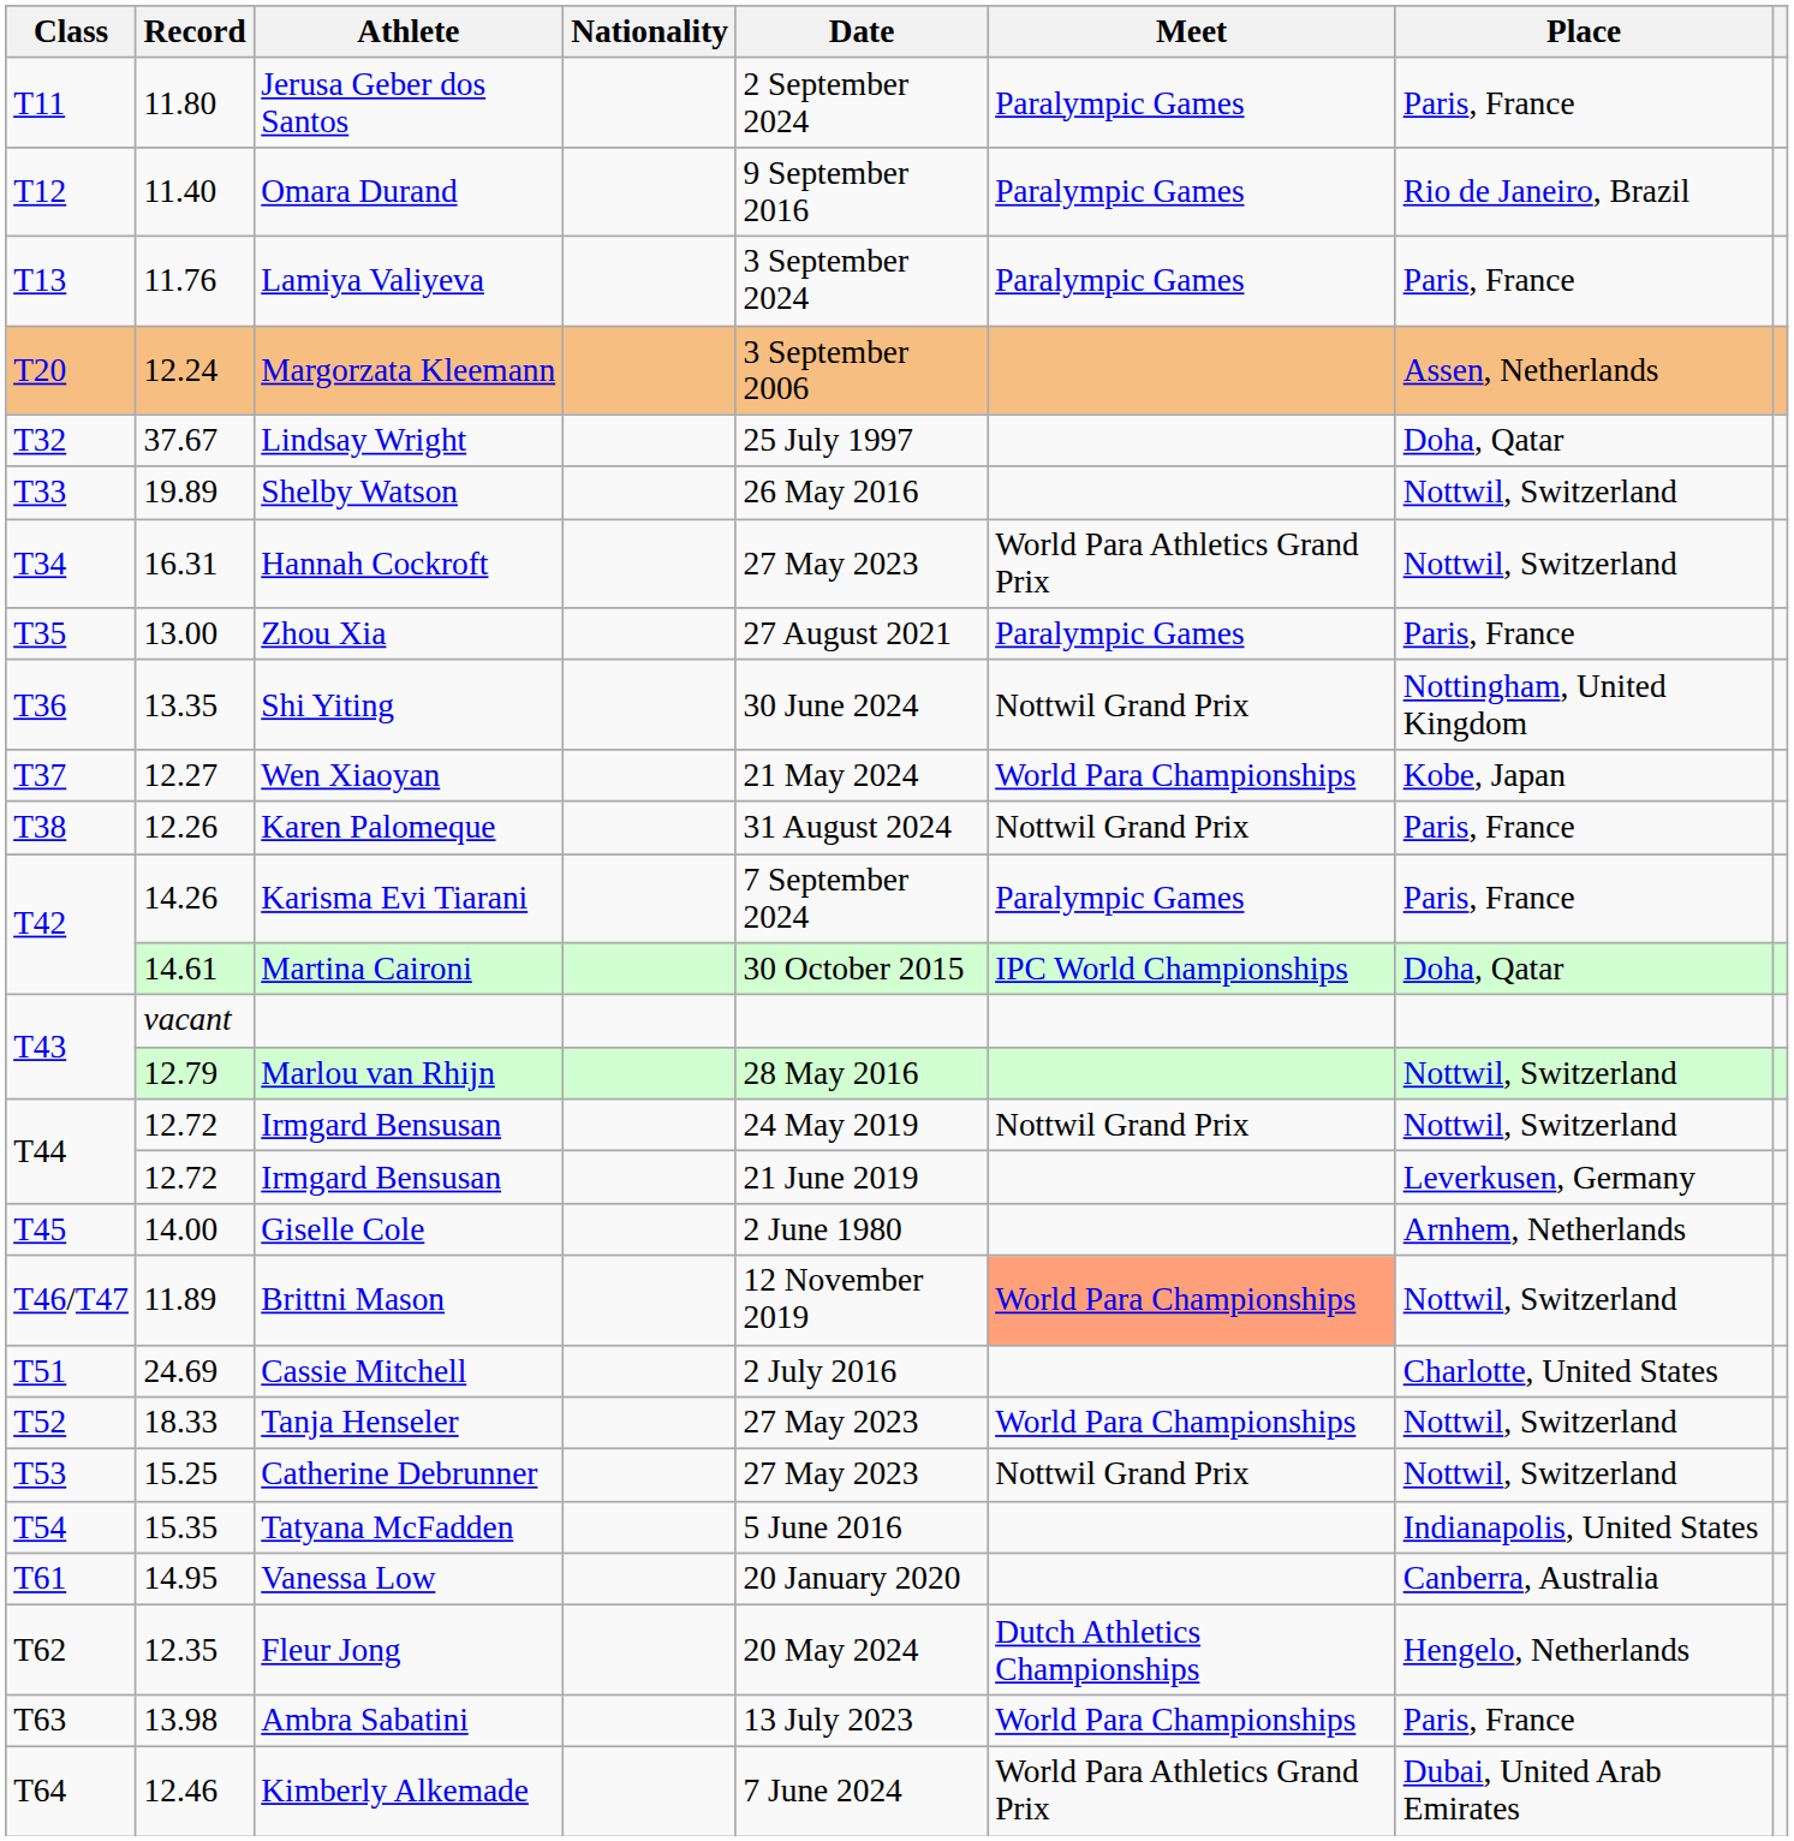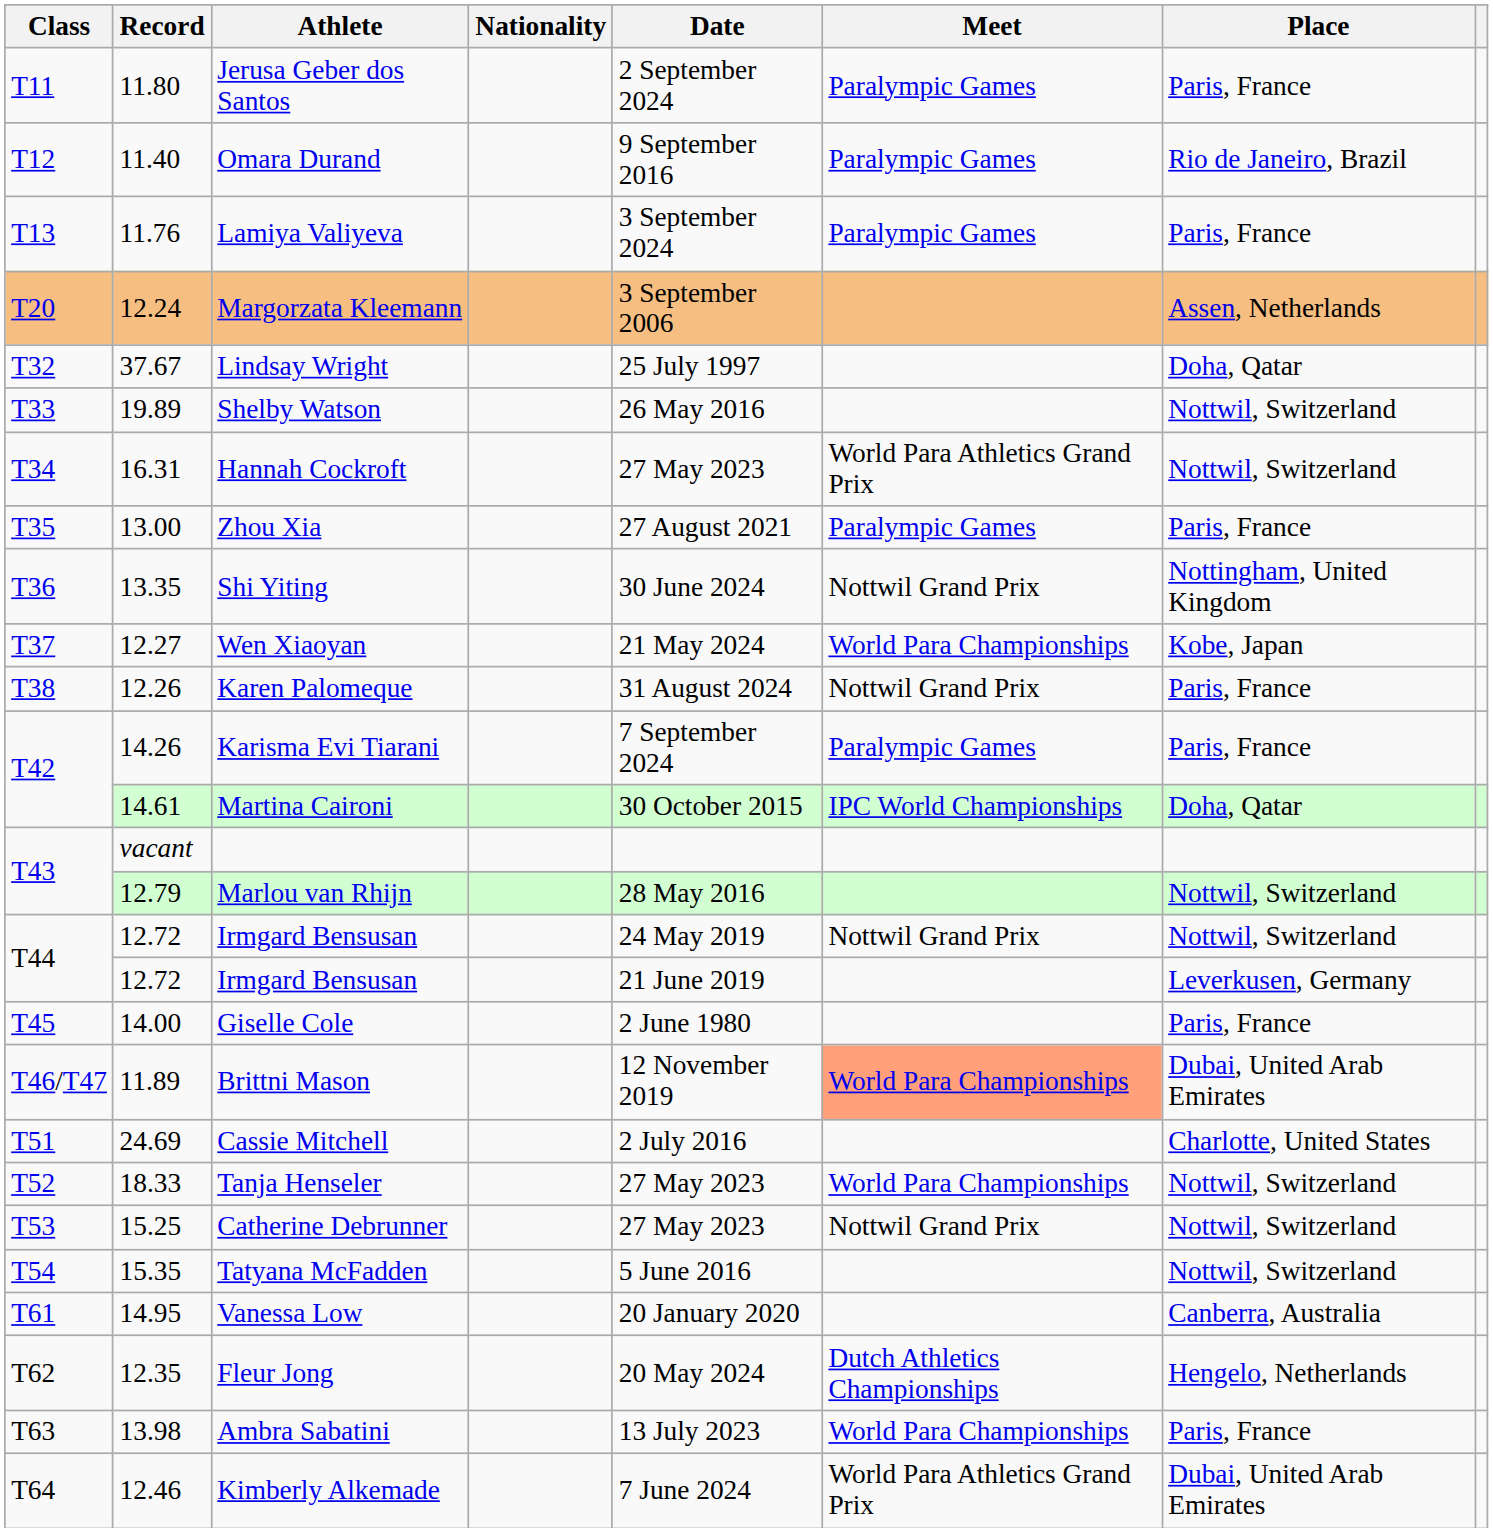Giselle Cole | Place: Arnhem, Netherlands -> Paris, France
Brittni Mason | Place: Nottwil, Switzerland -> Dubai, United Arab Emirates
Tatyana McFadden | Place: Indianapolis, United States -> Nottwil, Switzerland
